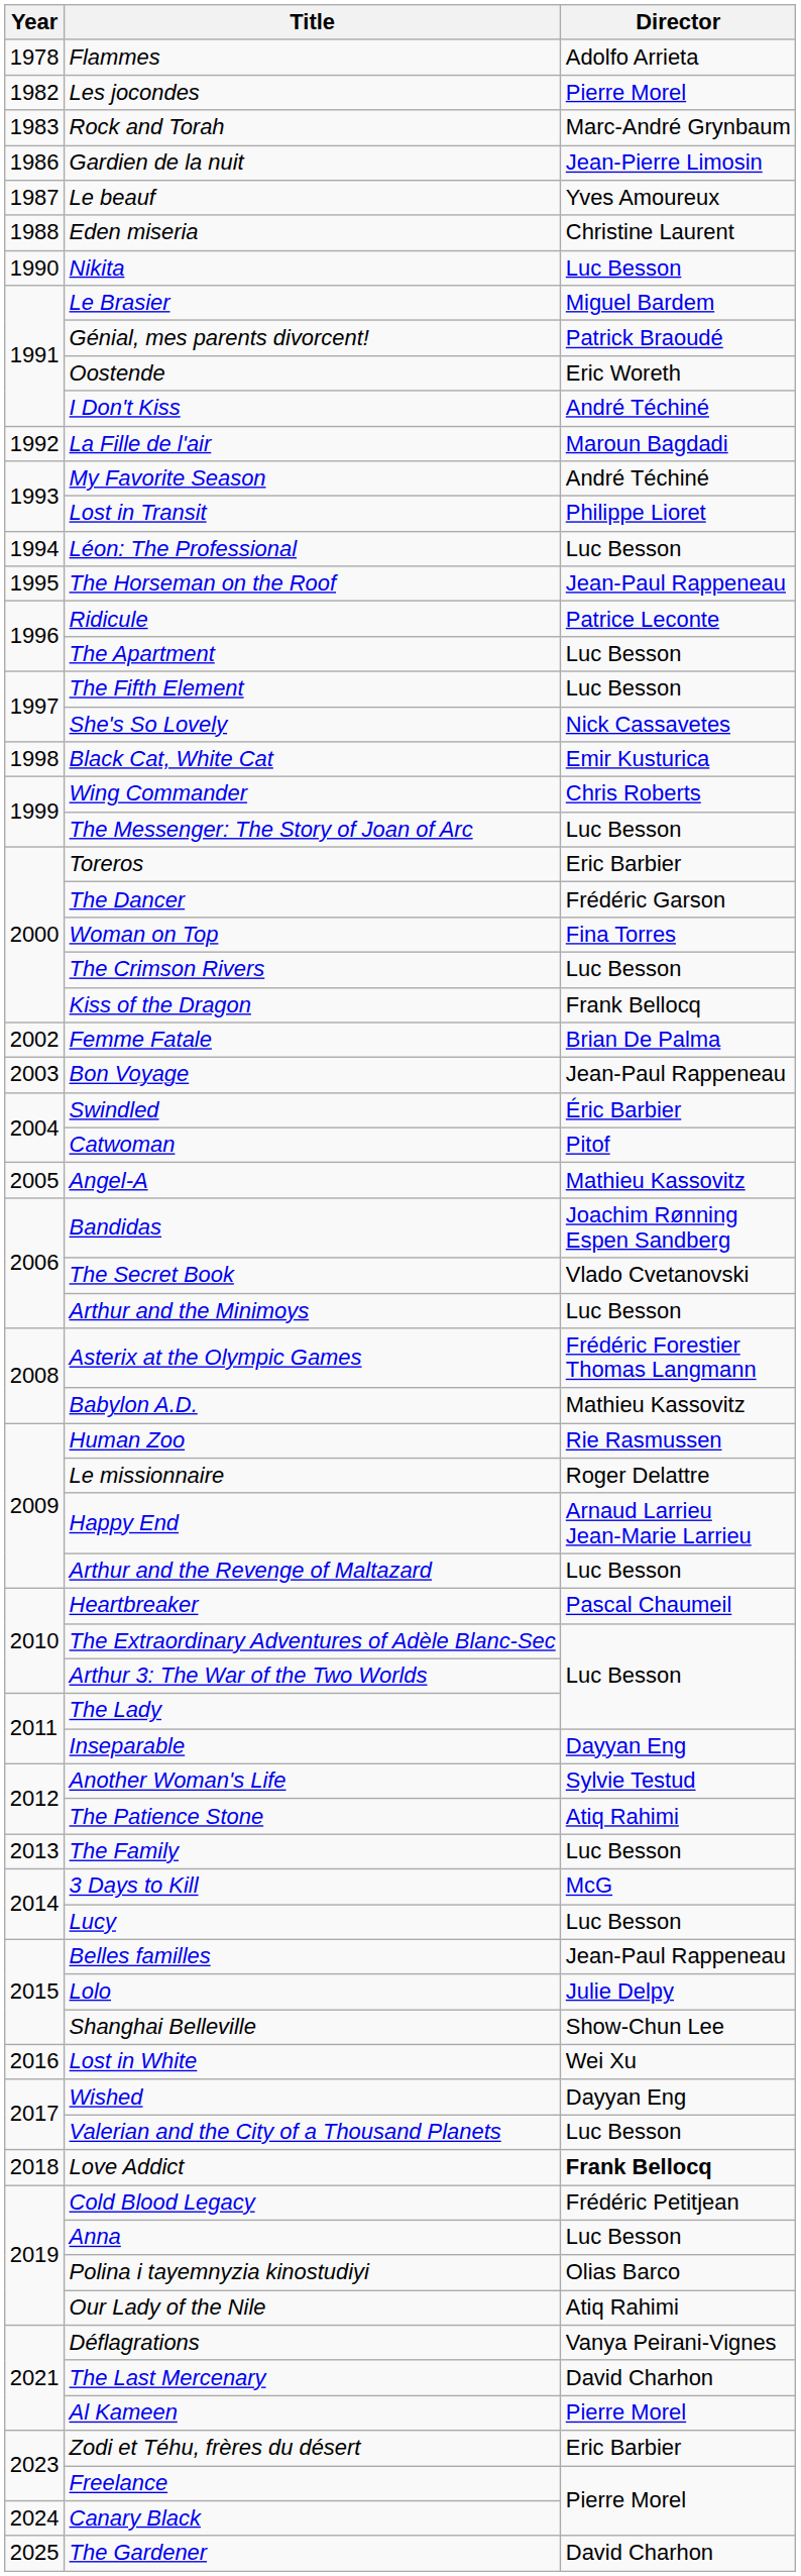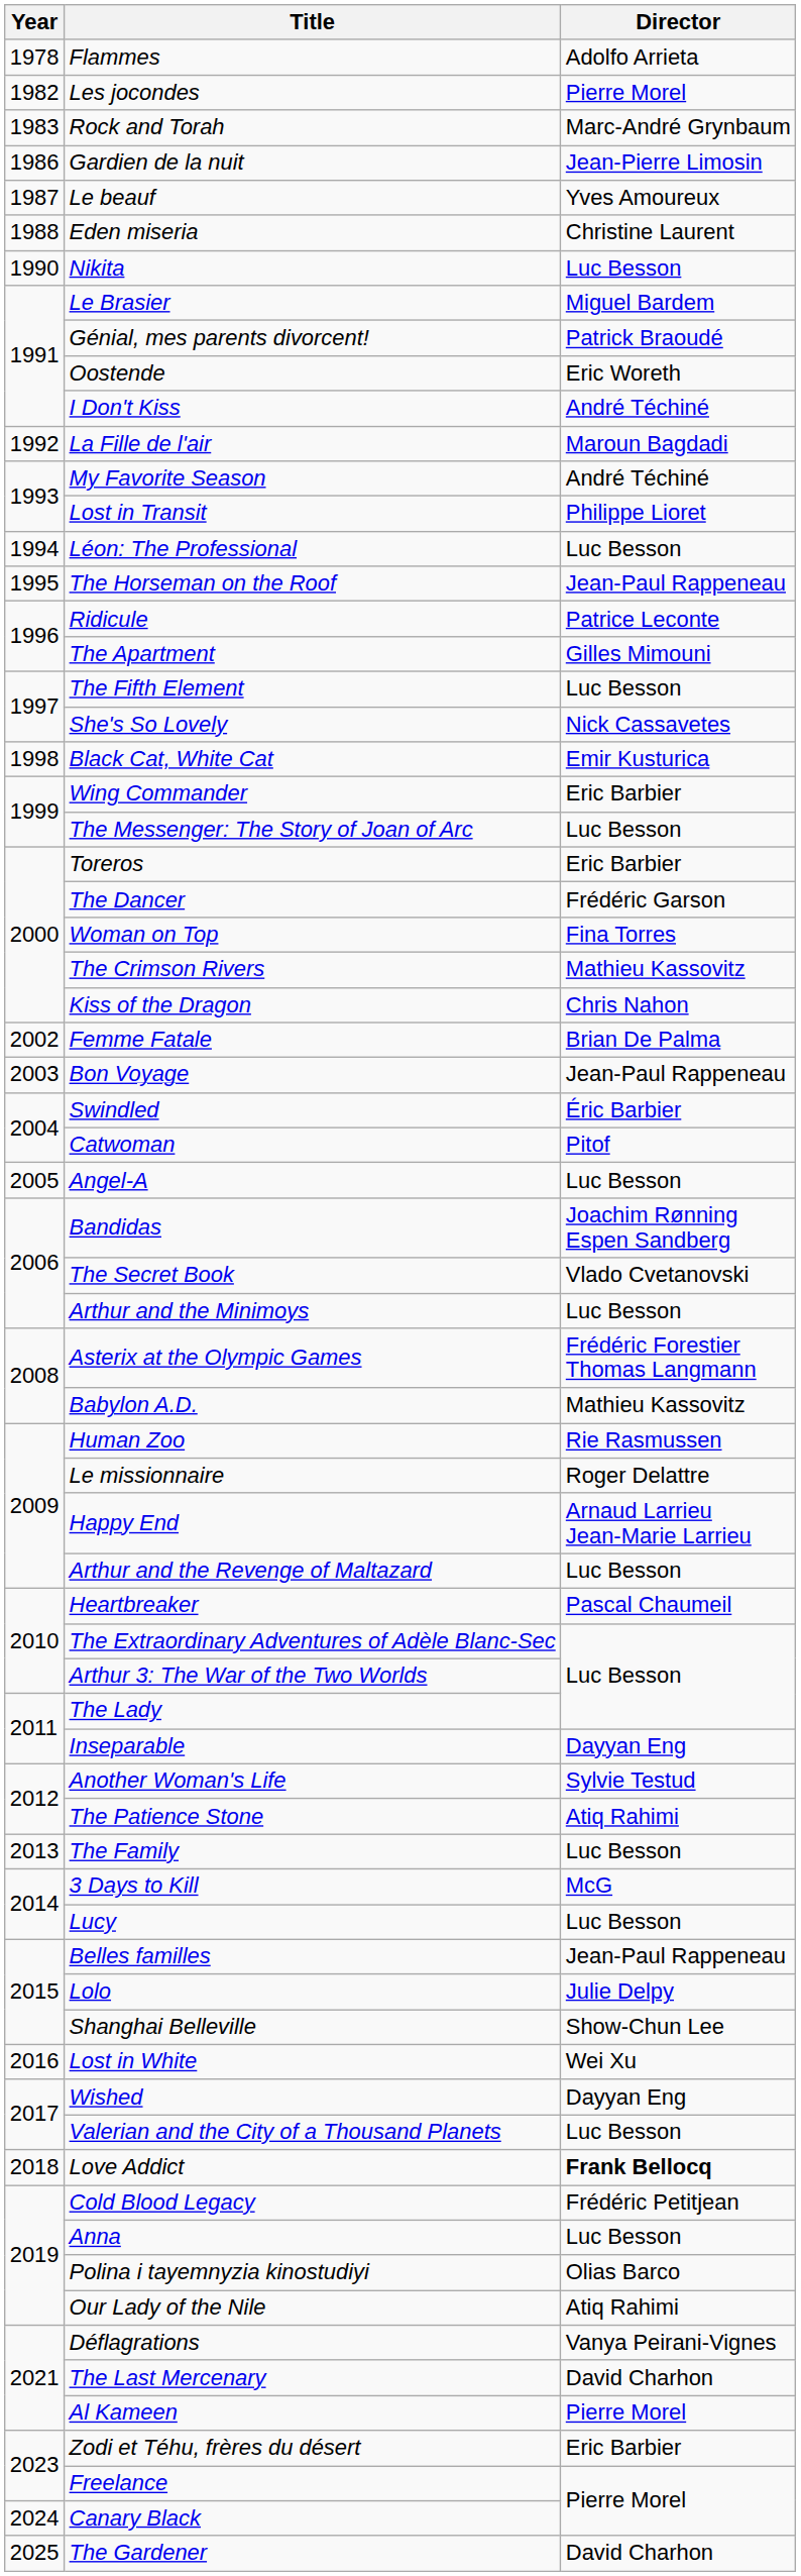The Apartment | Director: Luc Besson -> Gilles Mimouni
Wing Commander | Director: Chris Roberts -> Eric Barbier
The Crimson Rivers | Director: Luc Besson -> Mathieu Kassovitz
Kiss of the Dragon | Director: Frank Bellocq -> Chris Nahon
Angel-A | Director: Mathieu Kassovitz -> Luc Besson
